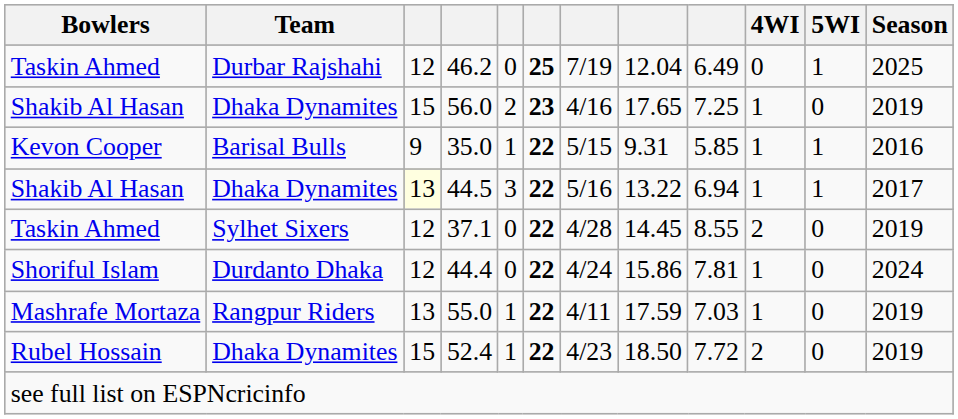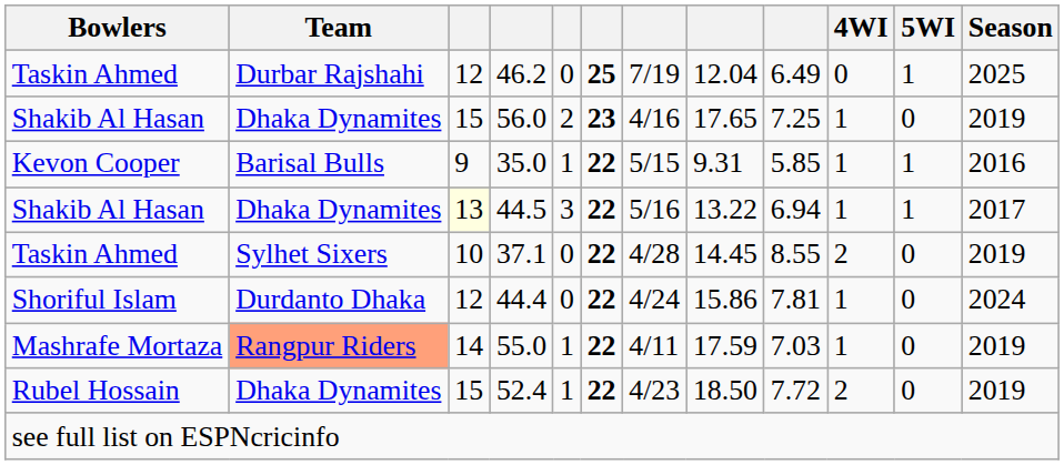37.1 | column 3: 12 -> 10
55.0 | Team: no background -> lightsalmon background
55.0 | column 3: 13 -> 14
